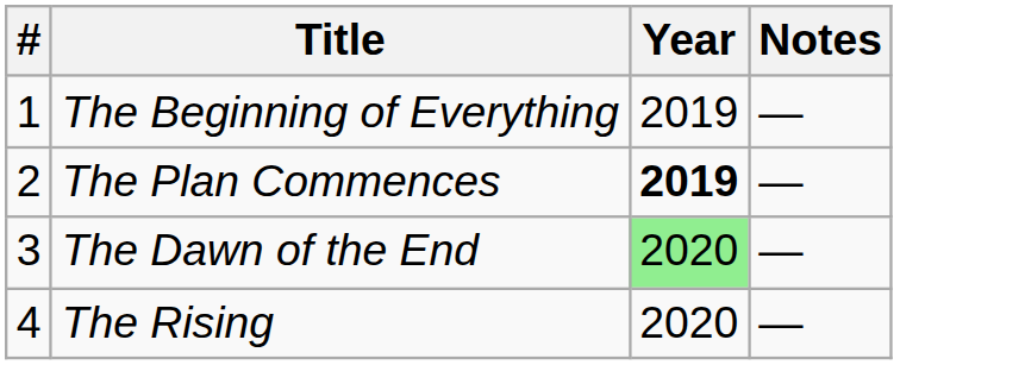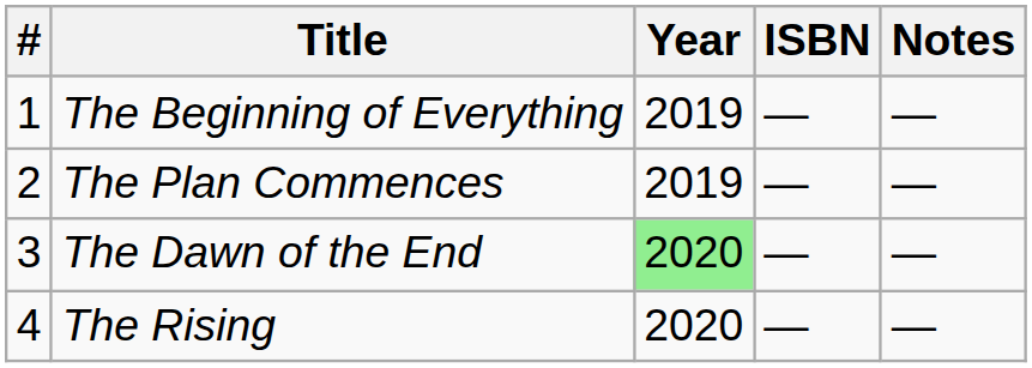+ column: ISBN | — | — | — | —
The Plan Commences | Year: bold -> normal
